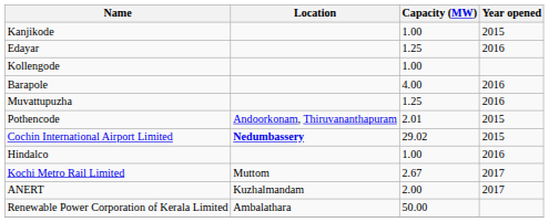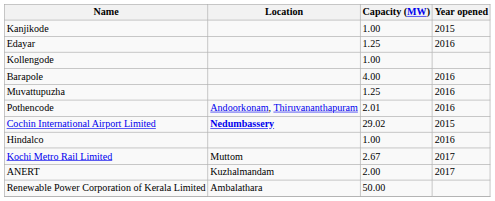Pothencode | Year opened: 2015 -> 2016
